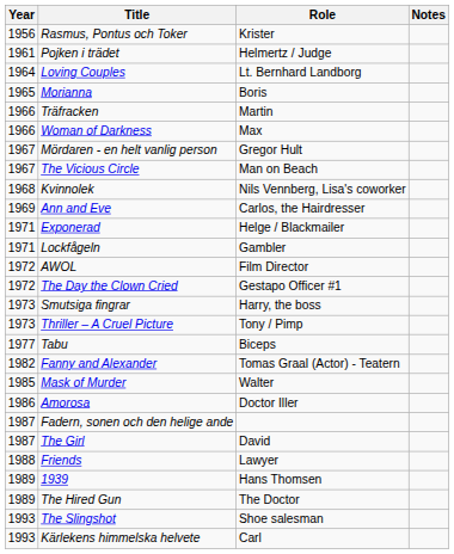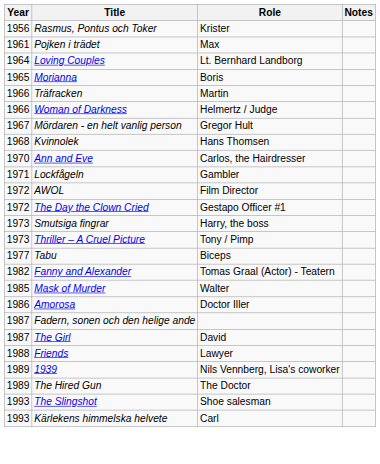Pojken i trädet | Role: Helmertz / Judge -> Max
Woman of Darkness | Role: Max -> Helmertz / Judge
- row: 1967 | The Vicious Circle | Man on Beach
Kvinnolek | Role: Nils Vennberg, Lisa's coworker -> Hans Thomsen
Ann and Eve | Year: 1969 -> 1970
- row: 1971 | Exponerad | Helge / Blackmailer
1939 | Role: Hans Thomsen -> Nils Vennberg, Lisa's coworker
